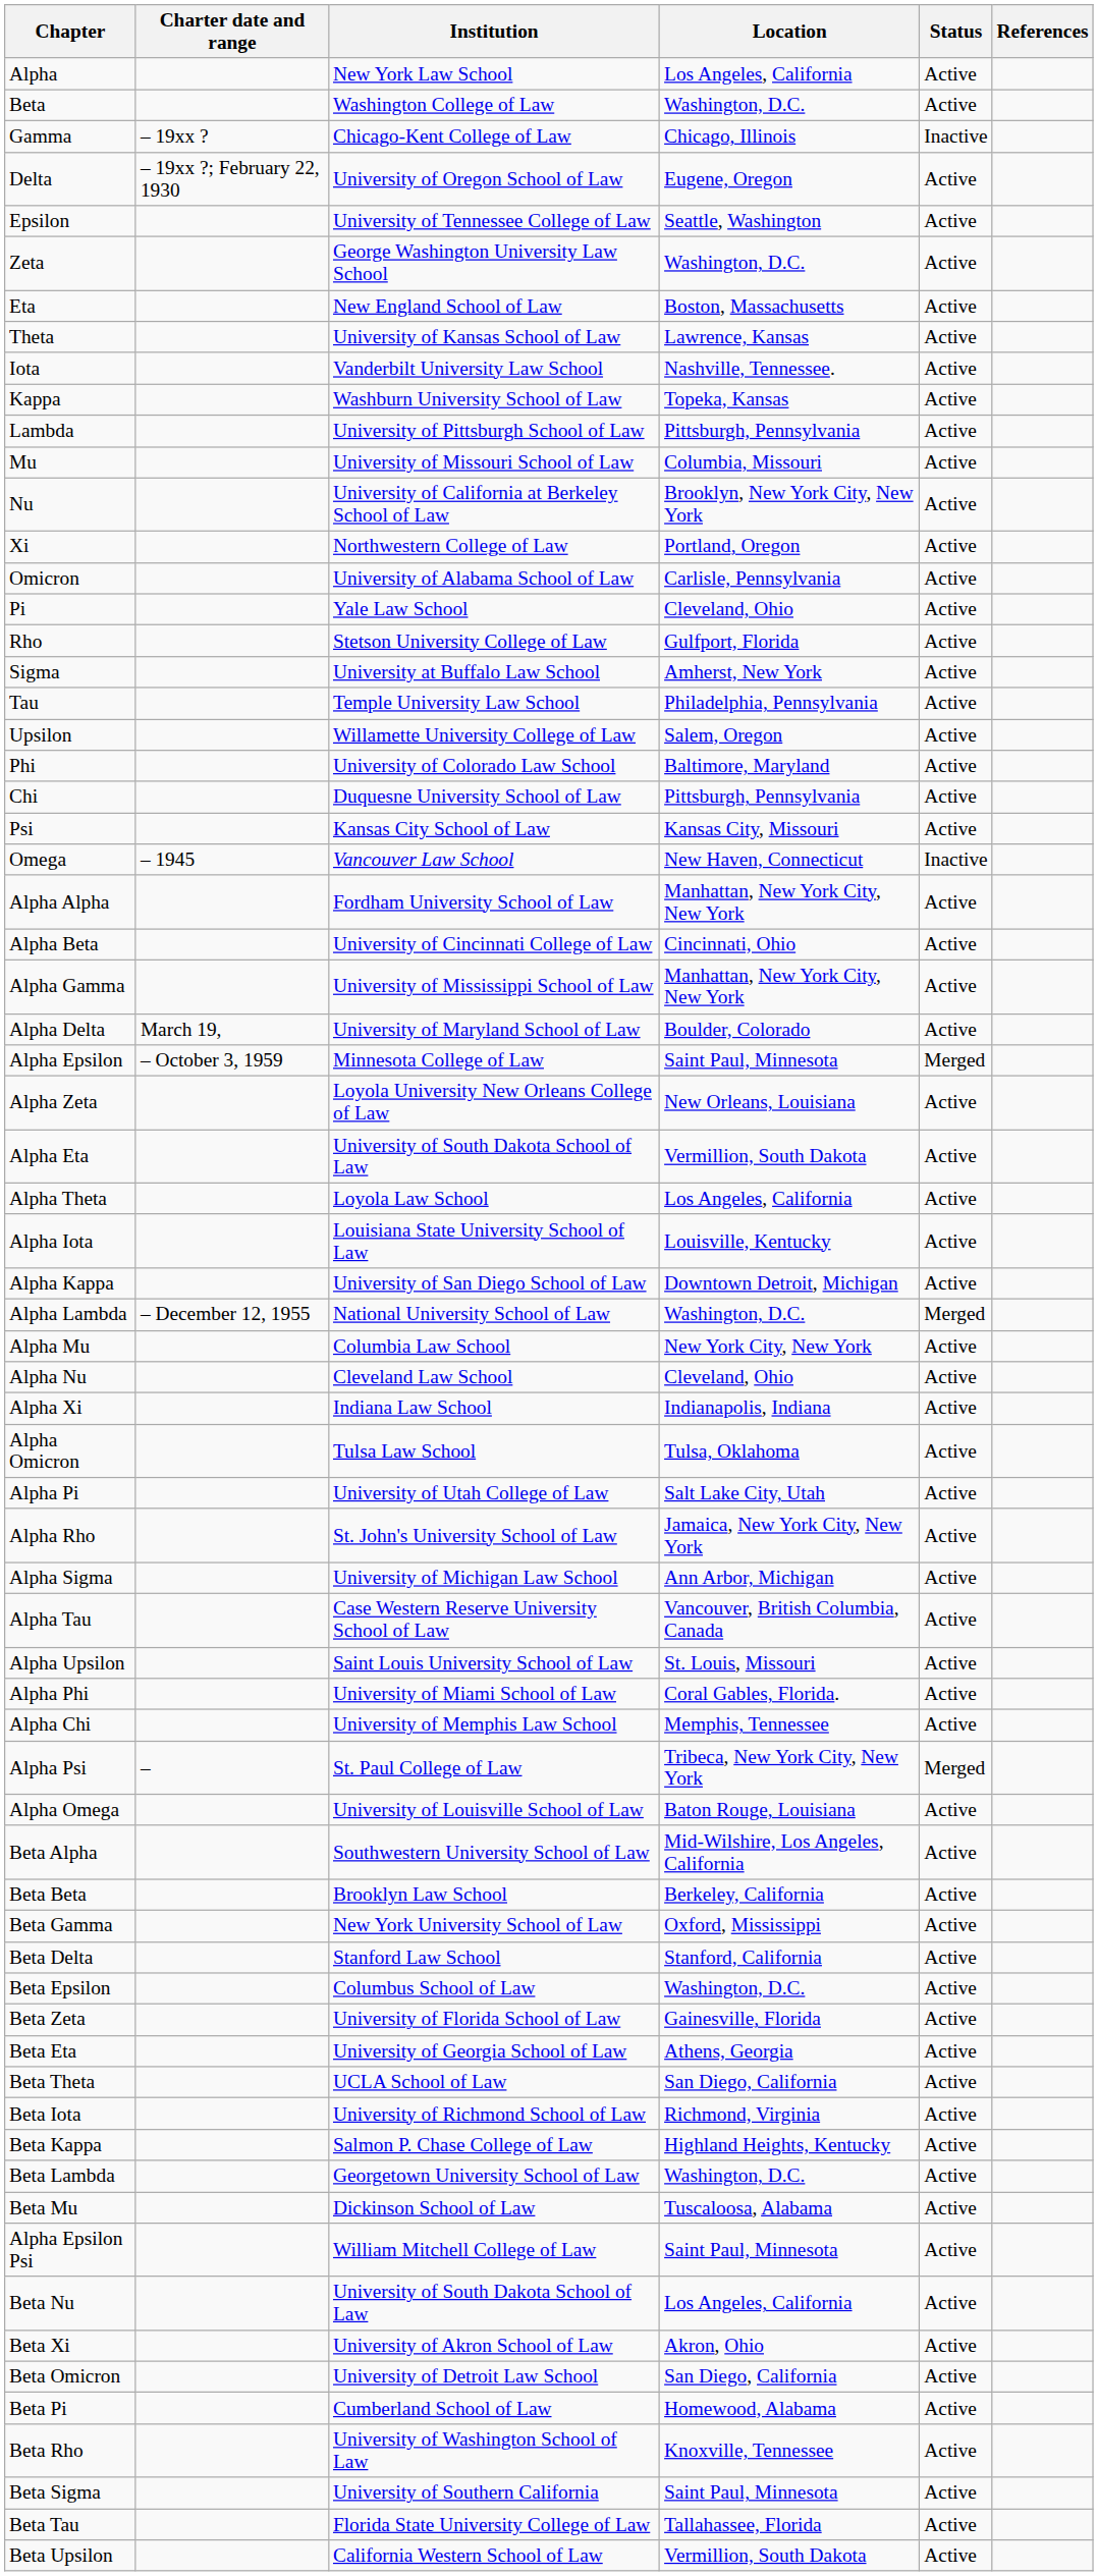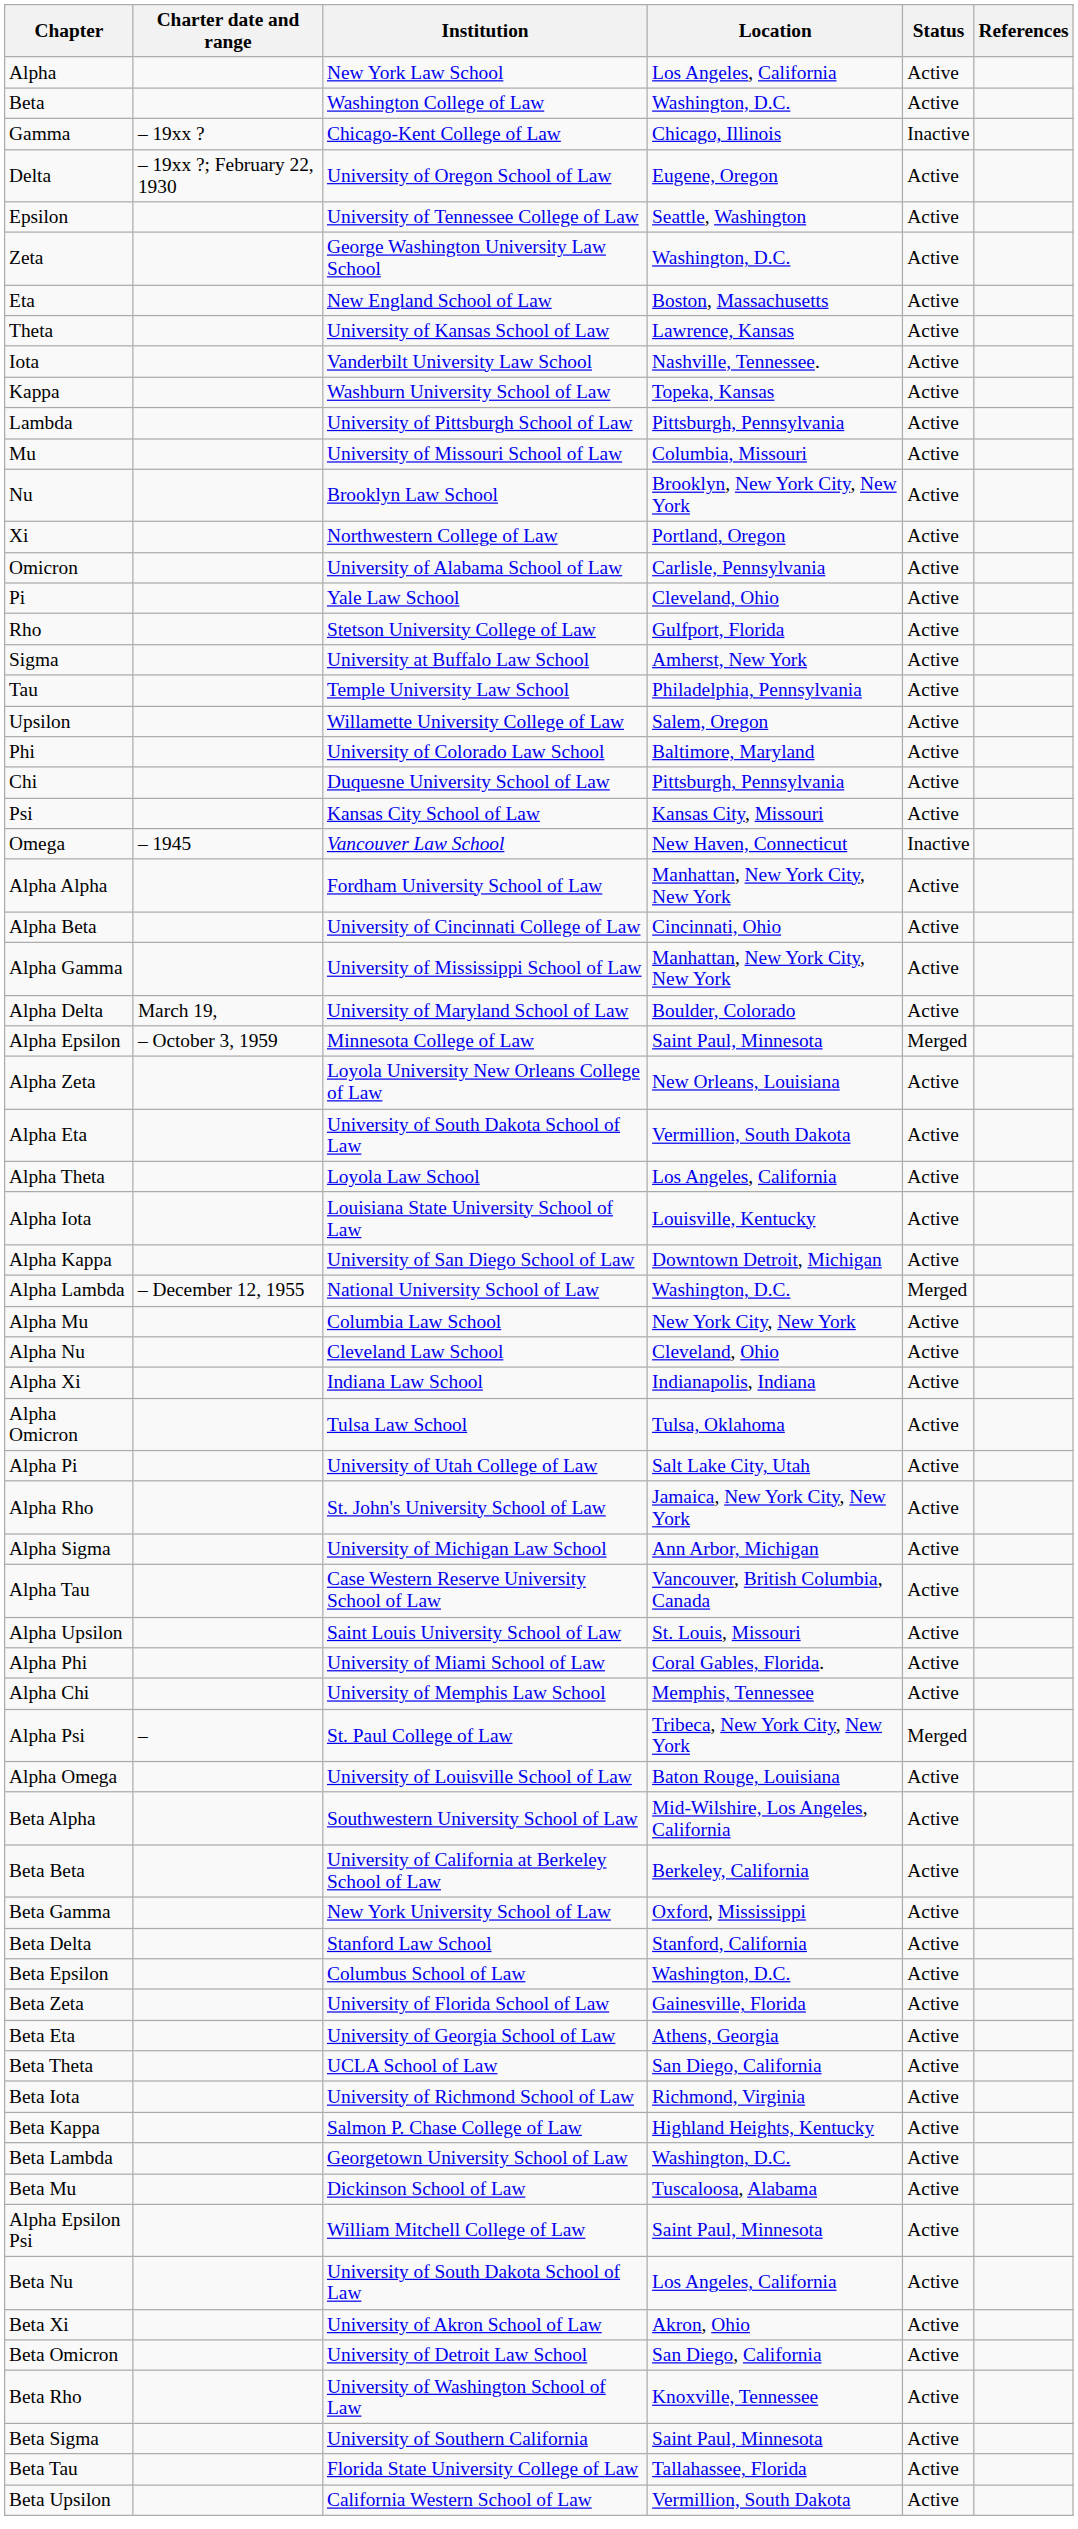Nu | Institution: University of California at Berkeley School of Law -> Brooklyn Law School
Beta Beta | Institution: Brooklyn Law School -> University of California at Berkeley School of Law
- row: Beta Pi | Cumberland School of Law | Homewood, Alabama | Active
